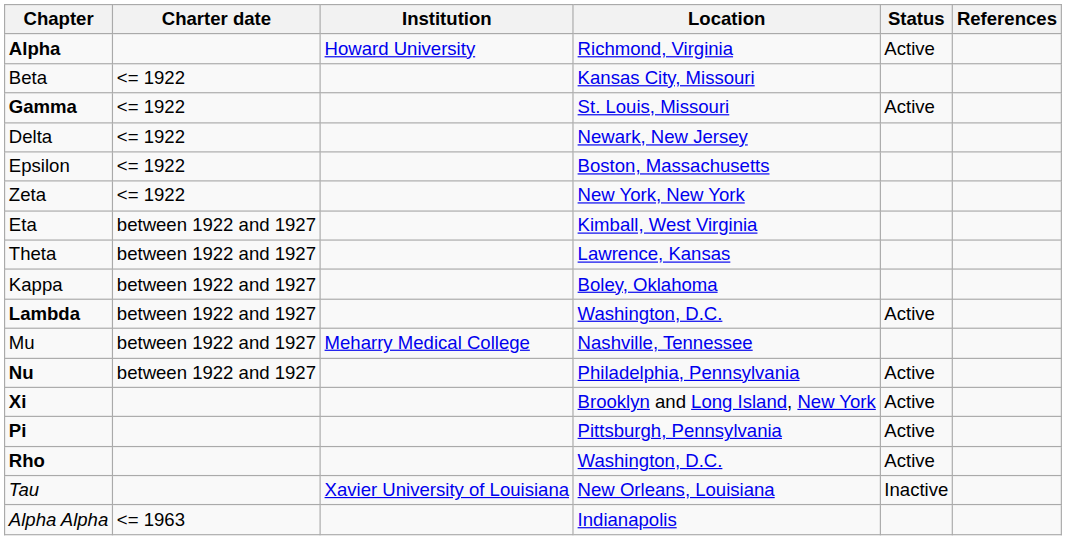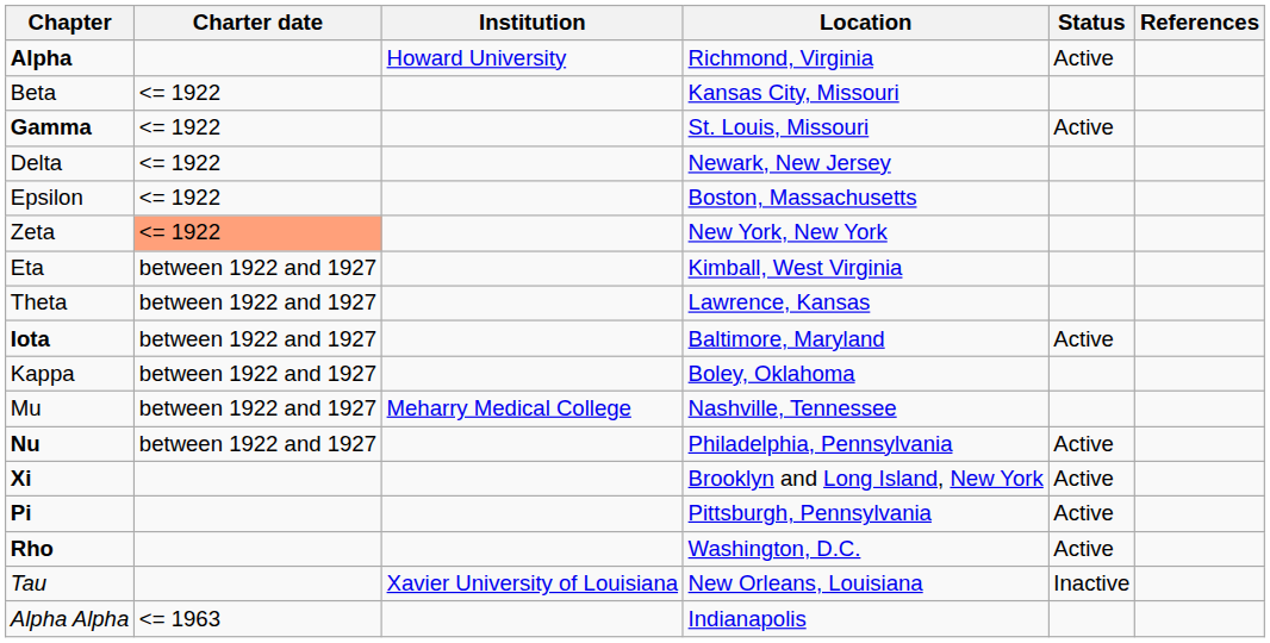Zeta | Charter date: no background -> lightsalmon background
+ row: Iota | between 1922 and 1927 | Baltimore, Maryland | Active
- row: Lambda | between 1922 and 1927 | Washington, D.C. | Active
